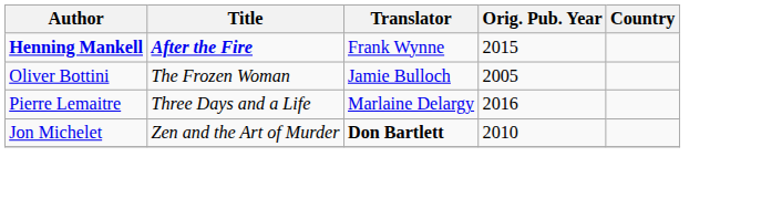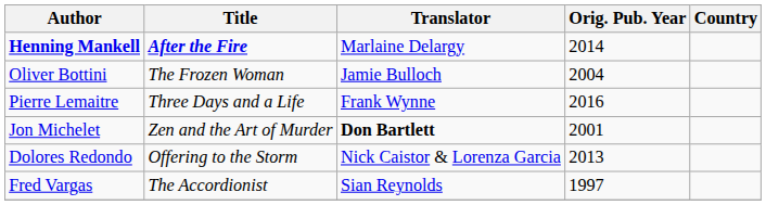Henning Mankell | Translator: Frank Wynne -> Marlaine Delargy
Henning Mankell | Orig. Pub. Year: 2015 -> 2014
Oliver Bottini | Orig. Pub. Year: 2005 -> 2004
Pierre Lemaitre | Translator: Marlaine Delargy -> Frank Wynne
Jon Michelet | Orig. Pub. Year: 2010 -> 2001
+ row: Dolores Redondo | Offering to the Storm | Nick Caistor & Lorenza Garcia | 2013
+ row: Fred Vargas | The Accordionist | Sian Reynolds | 1997
